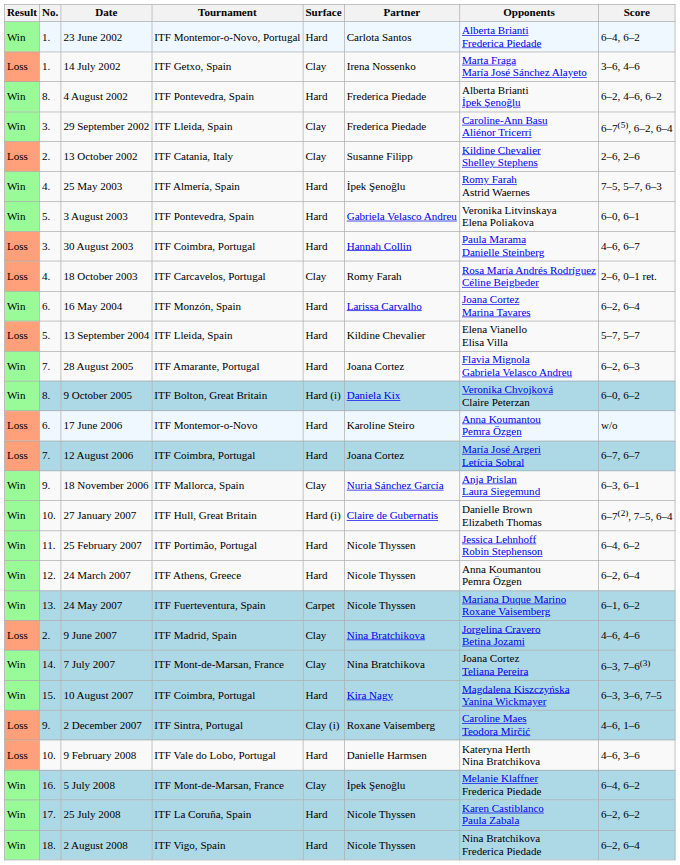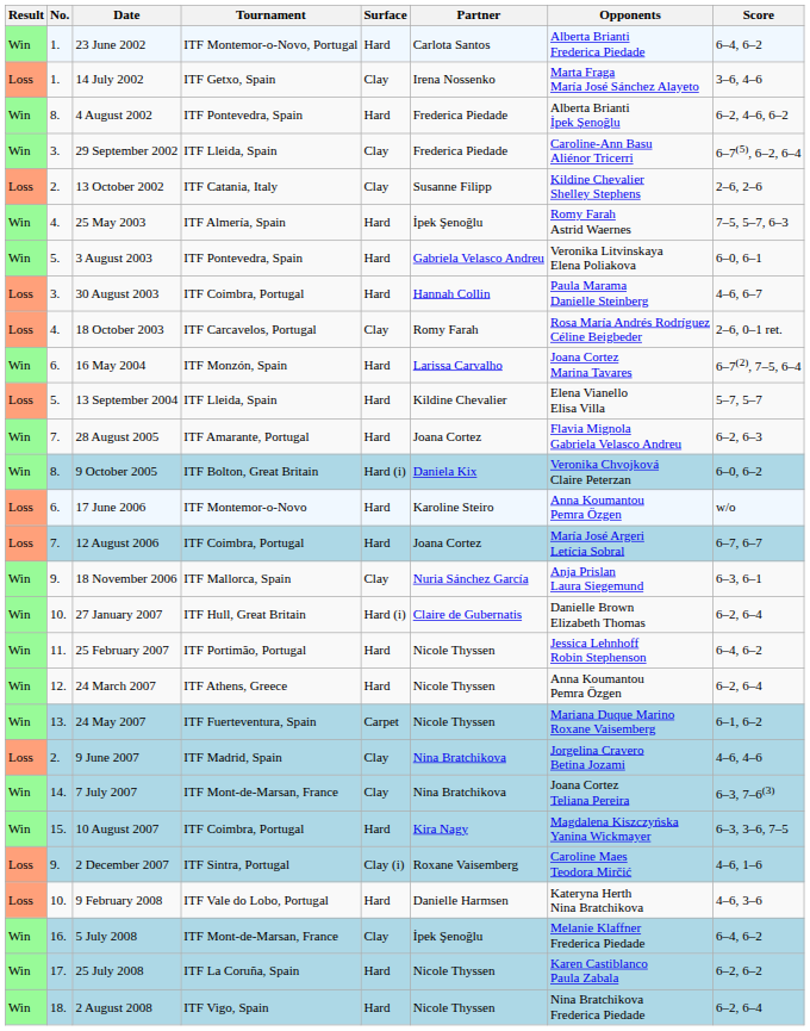16 May 2004 | Score: 6–2, 6–4 -> 6–7(2), 7–5, 6–4
27 January 2007 | Score: 6–7(2), 7–5, 6–4 -> 6–2, 6–4
